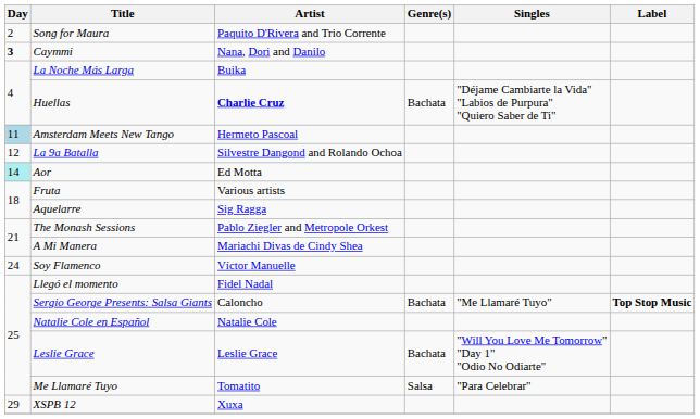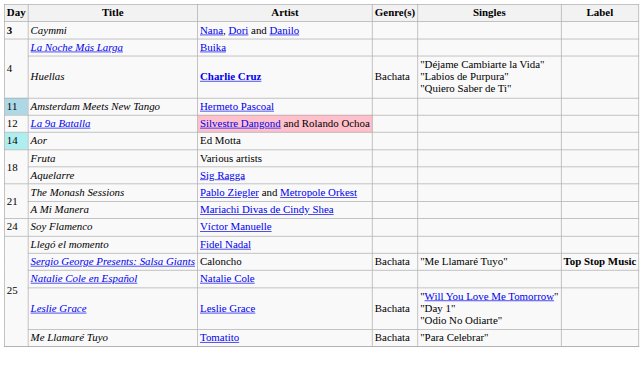- row: 2 | Song for Maura | Paquito D'Rivera and Trio Corrente
La 9a Batalla | Artist: no background -> pink background
Me Llamaré Tuyo | Genre(s): Salsa -> Bachata
- row: 29 | XSPB 12 | Xuxa
